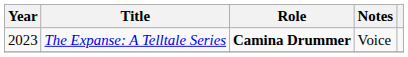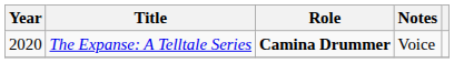The Expanse: A Telltale Series | Year: 2023 -> 2020
